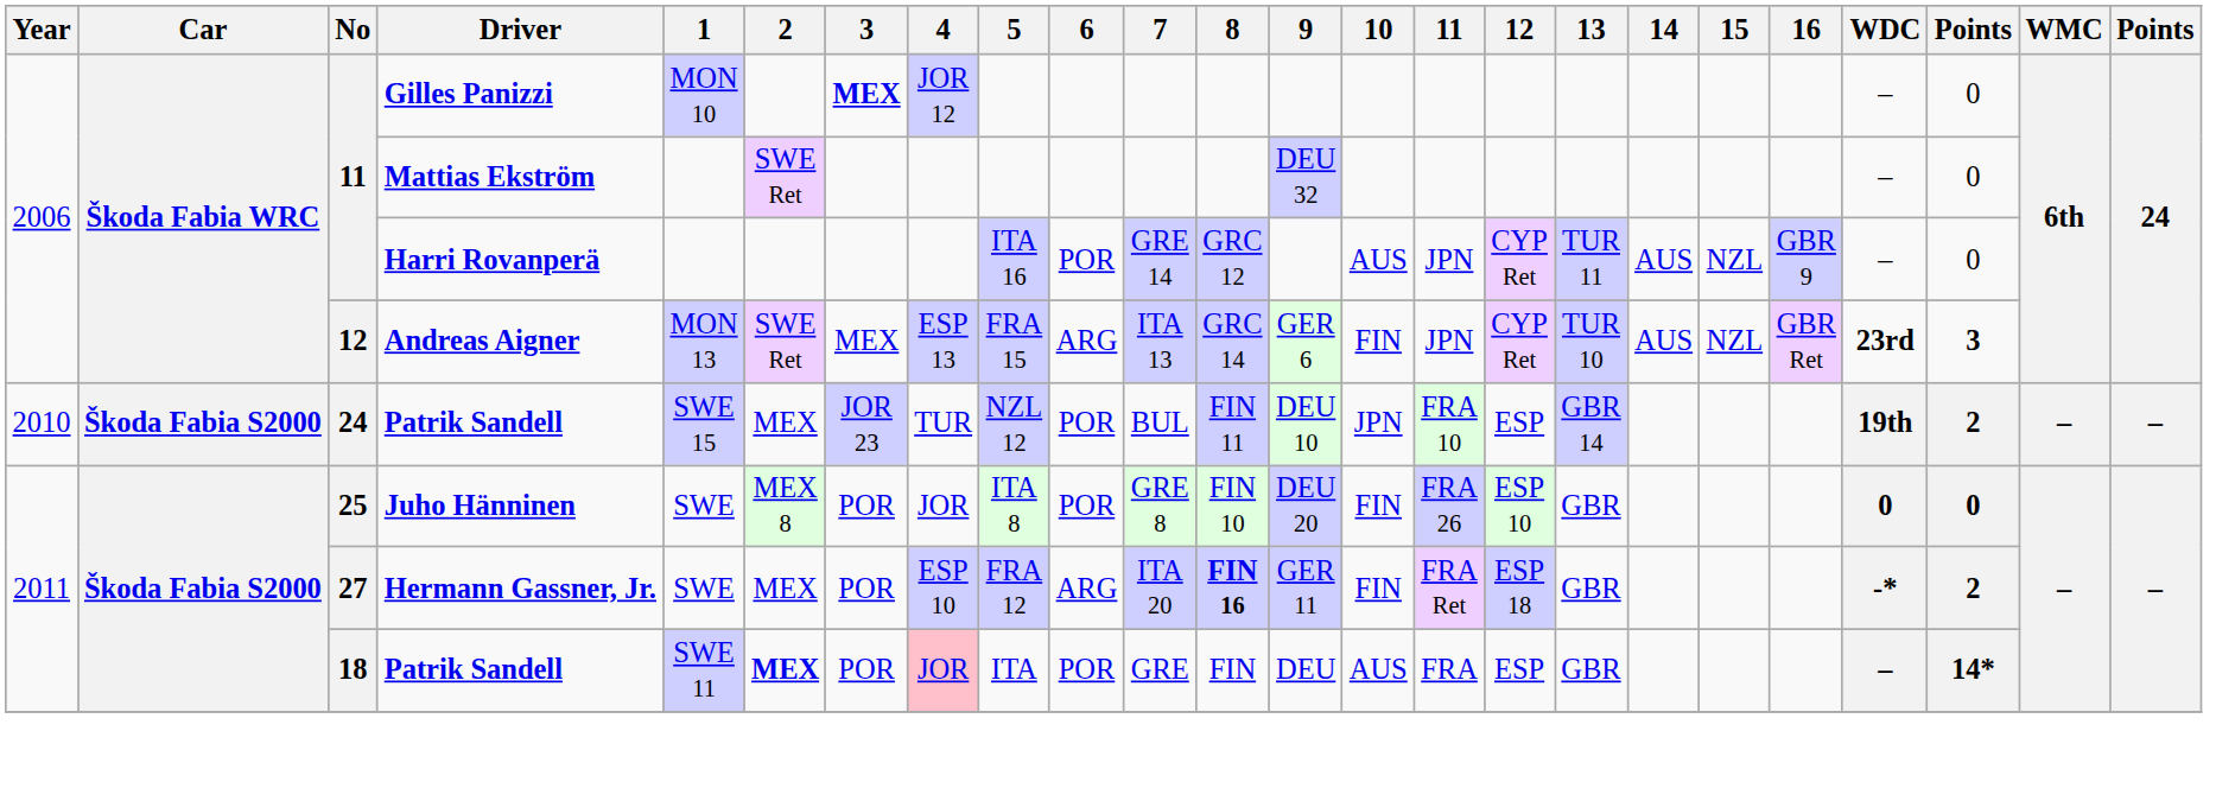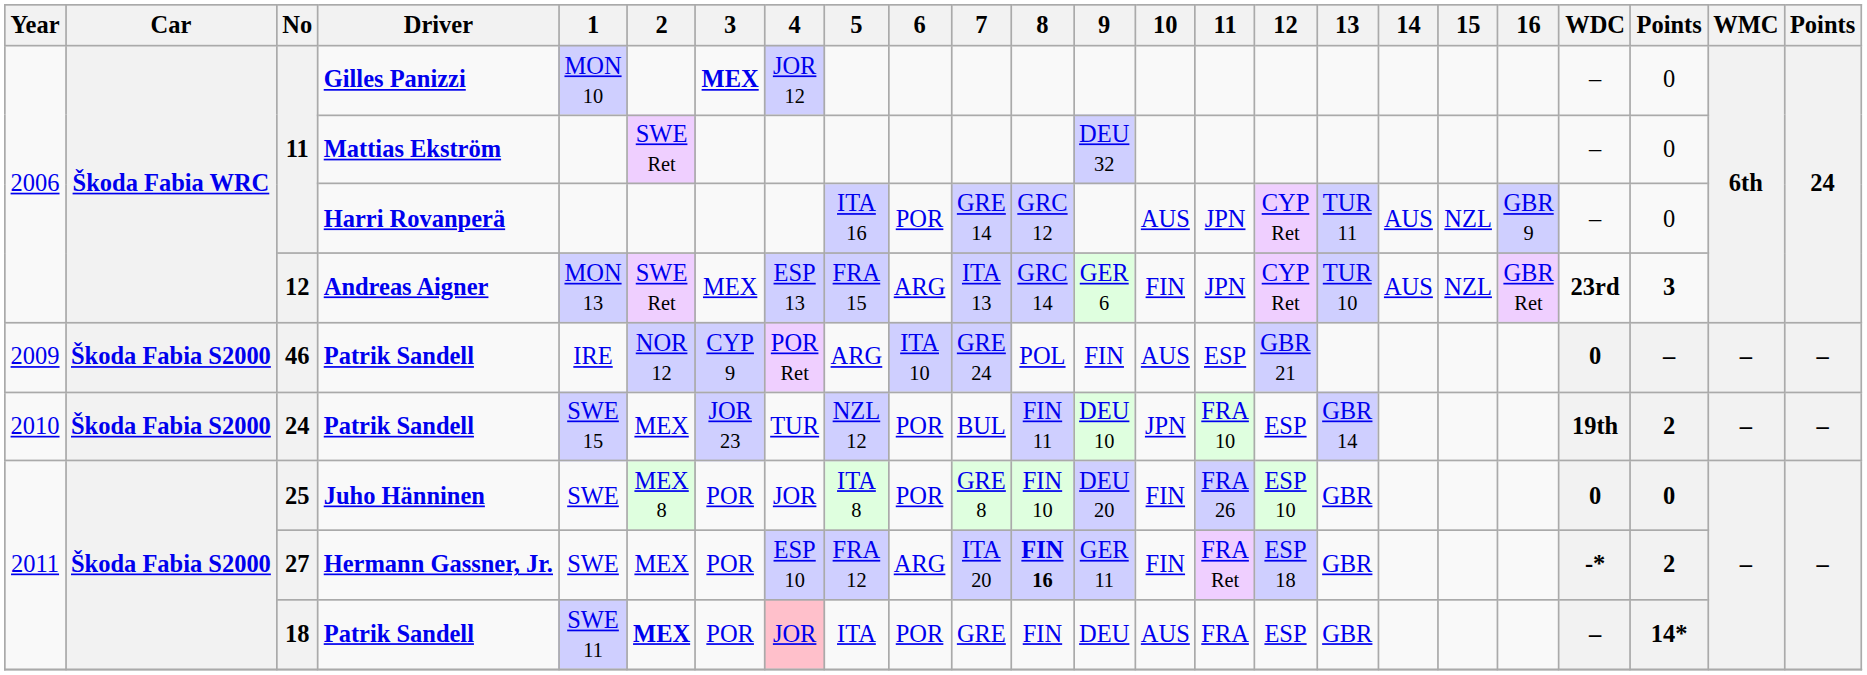+ row: 2009 | Škoda Fabia S2000 | 46 | Patrik Sandell | IRE | NOR 12 | CYP 9 | POR Ret | ARG | ITA 10 | GRE 24 | POL | FIN | AUS | ESP | GBR 21 | 0 | – | – | –
